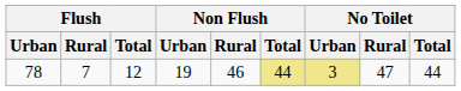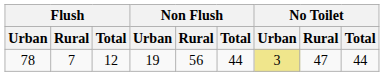78 | Non Flush / Rural: 46 -> 56
78 | Non Flush / Total: khaki background -> no background
